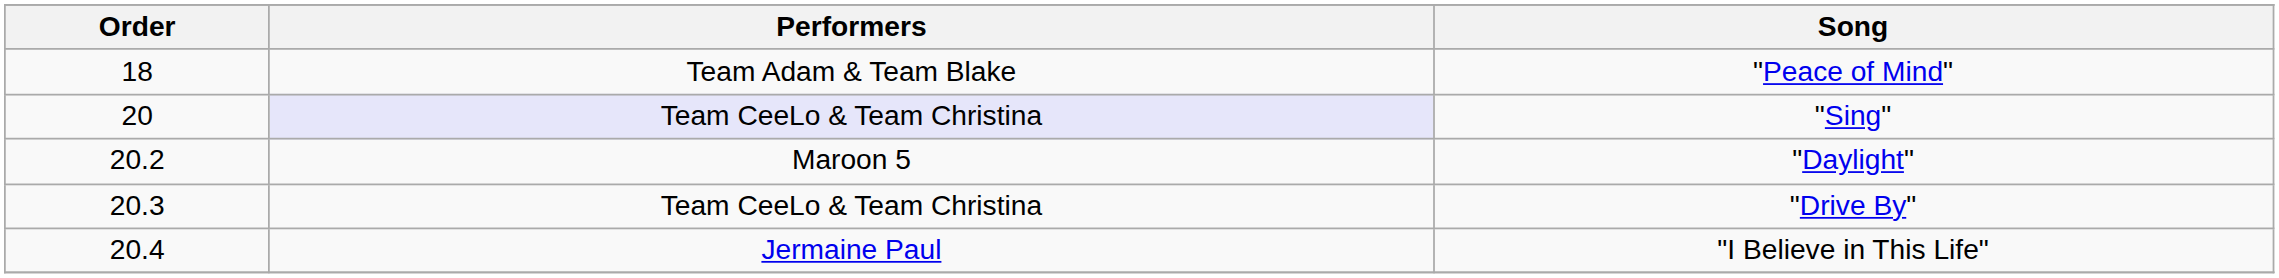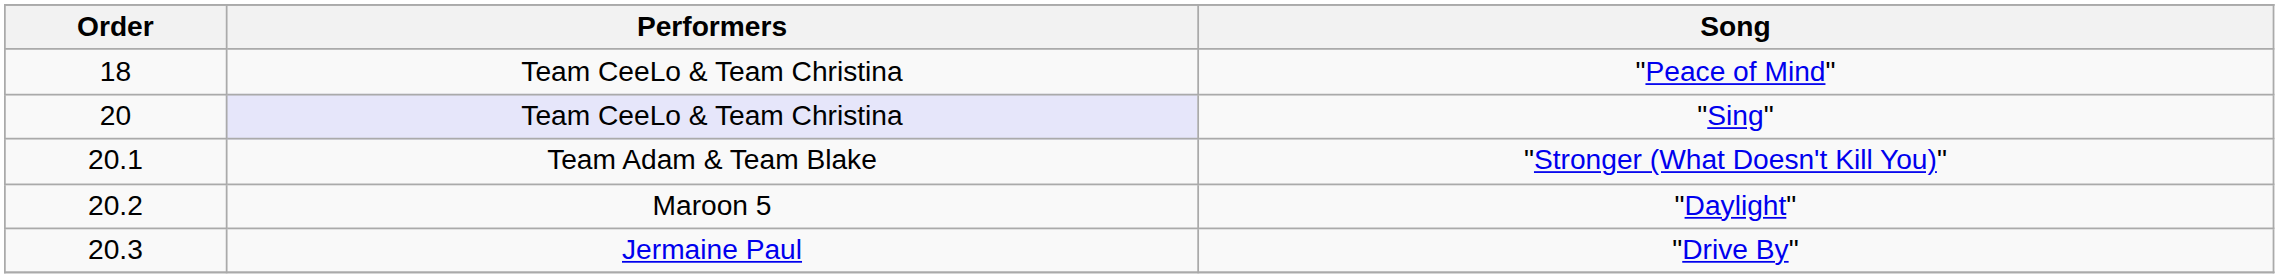"Peace of Mind" | Performers: Team Adam & Team Blake -> Team CeeLo & Team Christina
+ row: 20.1 | Team Adam & Team Blake | "Stronger (What Doesn't Kill You)"
"Drive By" | Performers: Team CeeLo & Team Christina -> Jermaine Paul
- row: 20.4 | Jermaine Paul | "I Believe in This Life"
